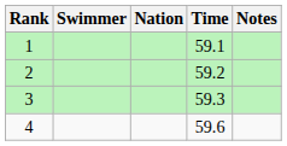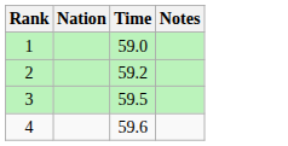- column: Swimmer
1 | Time: 59.1 -> 59.0
3 | Time: 59.3 -> 59.5
